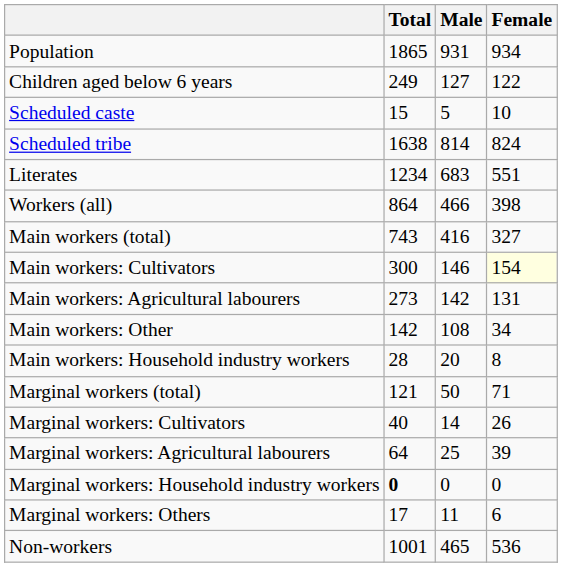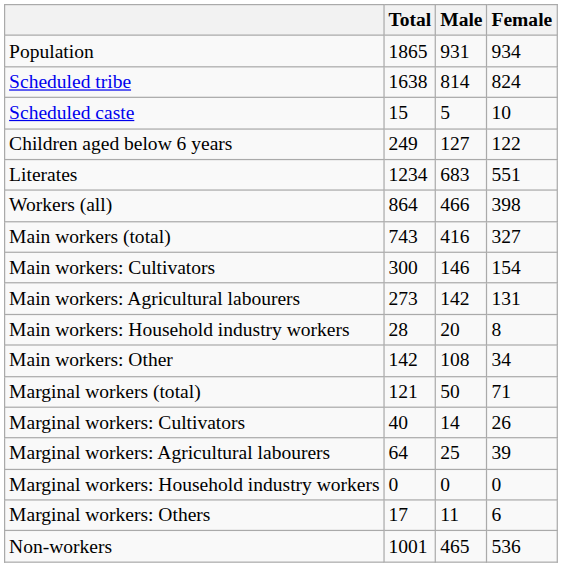rows swapped: Children aged below 6 years <-> Scheduled tribe
Main workers: Cultivators | Female: lightyellow background -> no background
rows swapped: Main workers: Household industry workers <-> Main workers: Other
Marginal workers: Household industry workers | Total: bold -> normal
